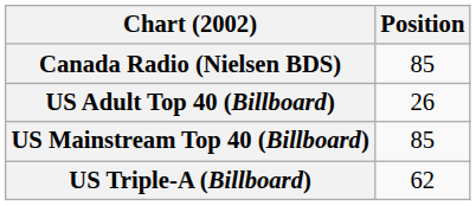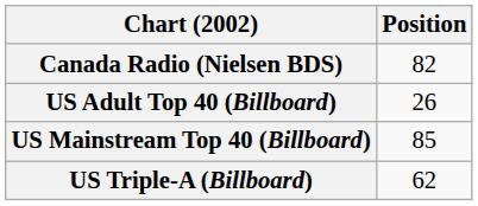Canada Radio (Nielsen BDS) | Position: 85 -> 82
